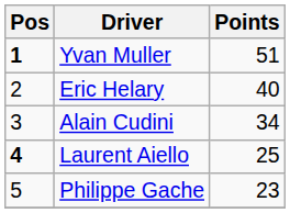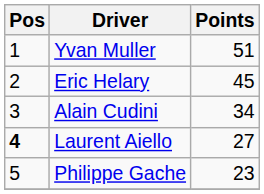Yvan Muller | Pos: bold -> normal
Eric Helary | Points: 40 -> 45
Laurent Aiello | Points: 25 -> 27
